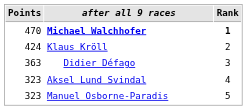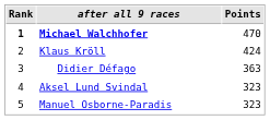columns swapped: Rank <-> Points
